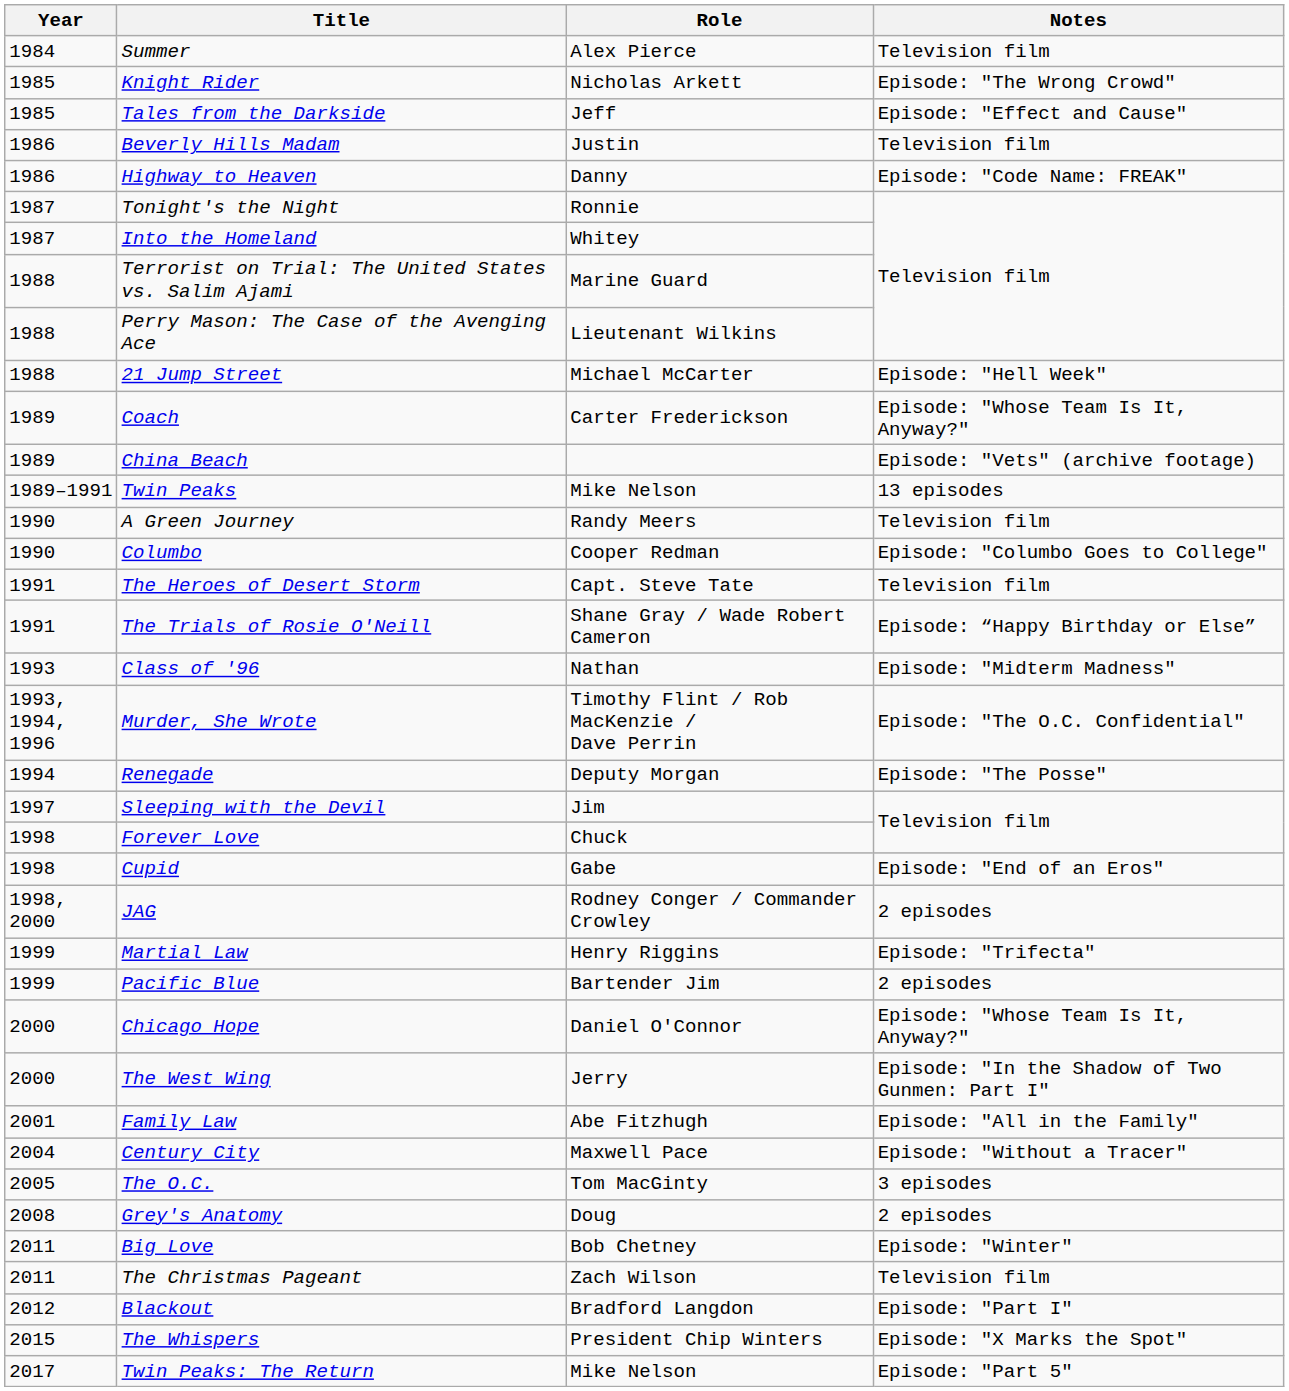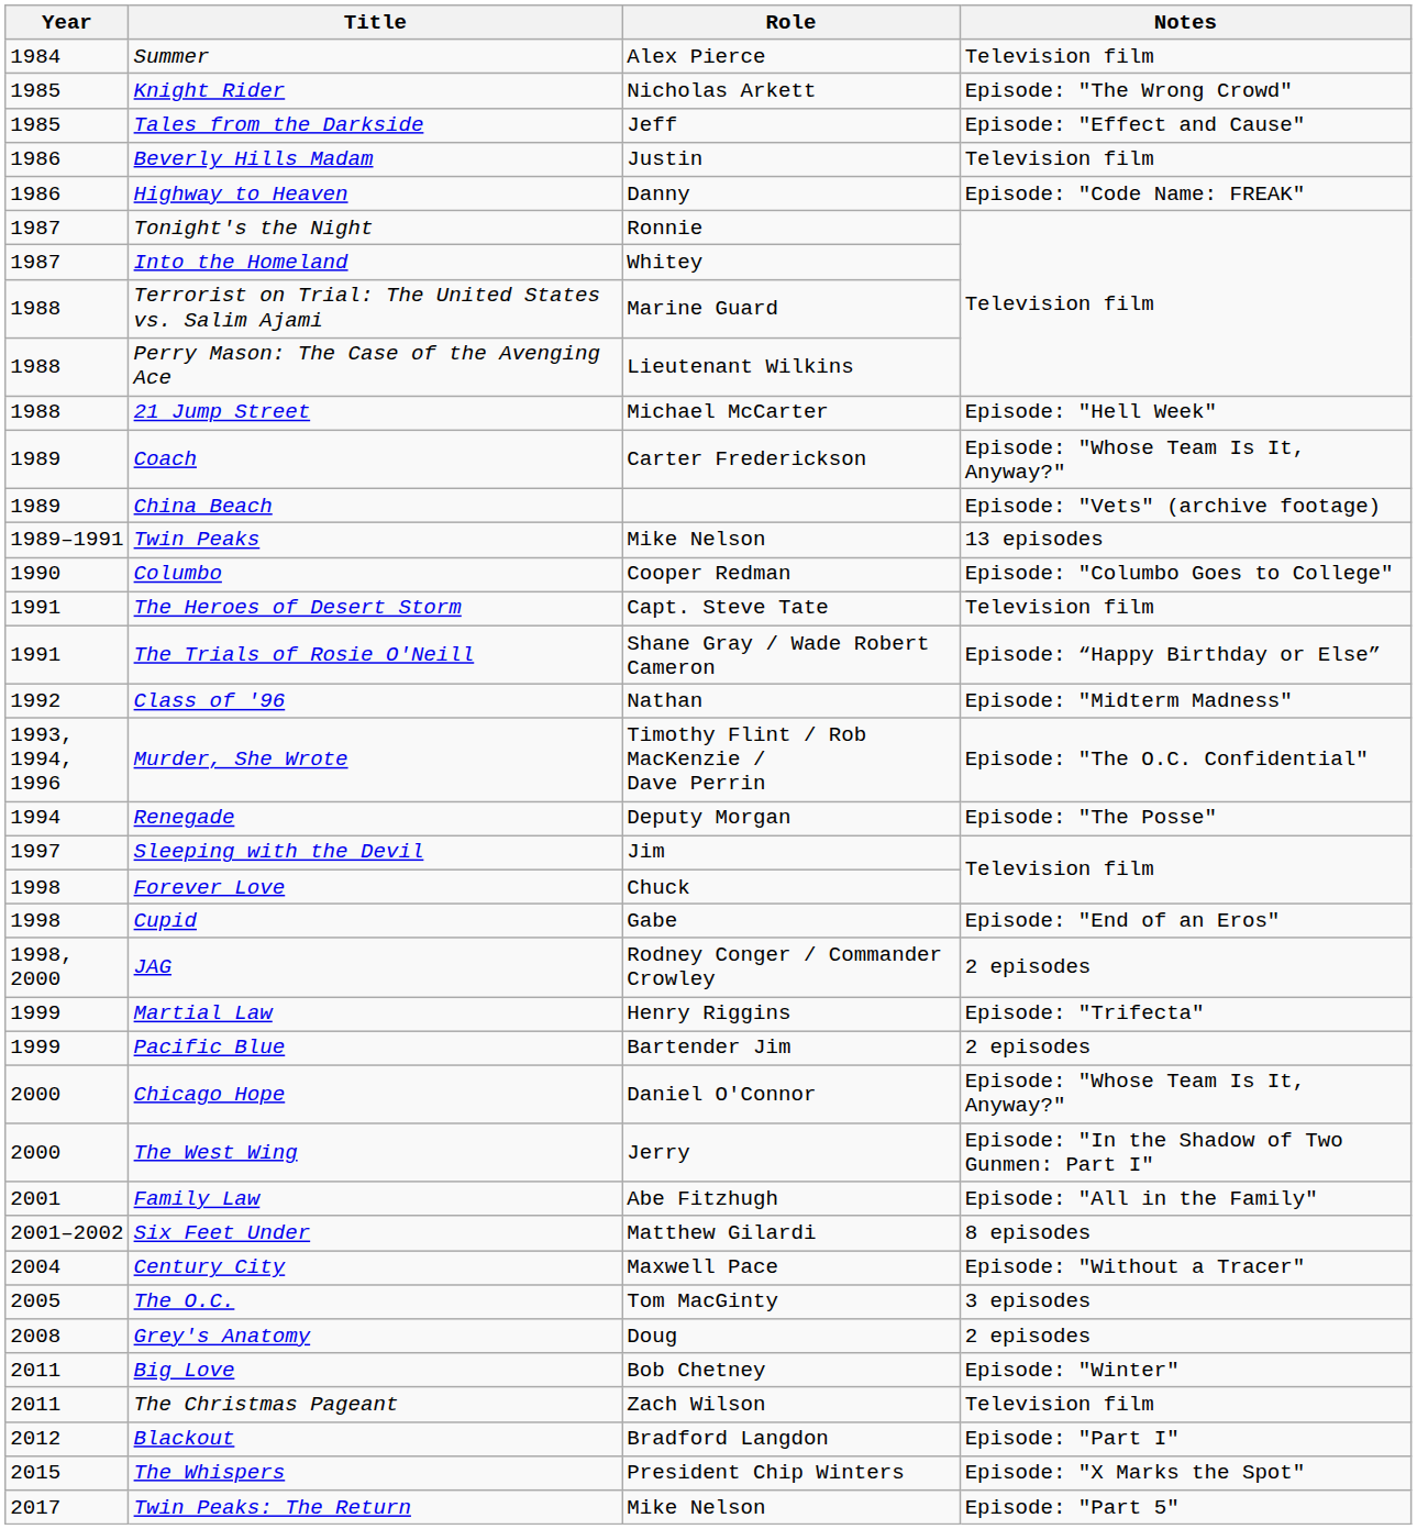- row: 1990 | A Green Journey | Randy Meers | Television film
Class of '96 | Year: 1993 -> 1992
+ row: 2001–2002 | Six Feet Under | Matthew Gilardi | 8 episodes
